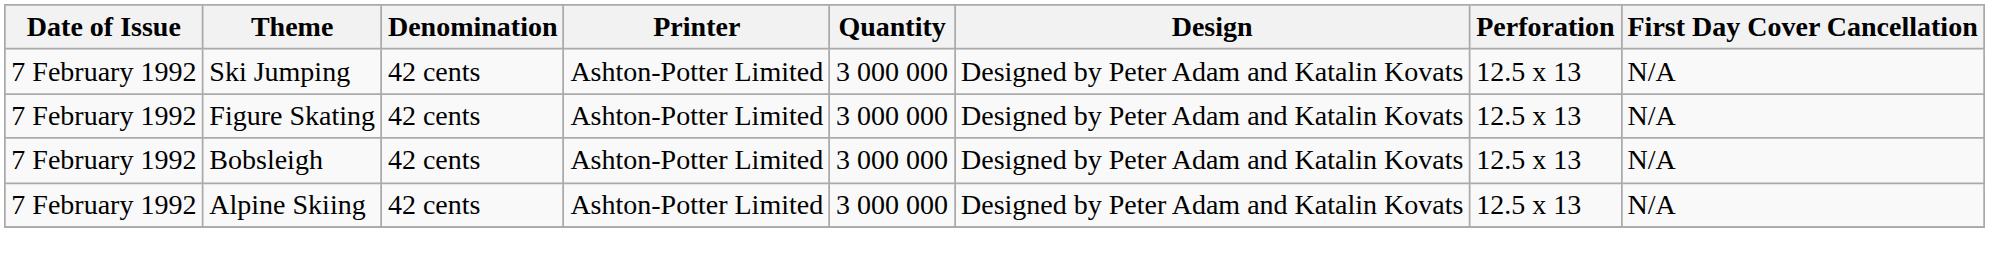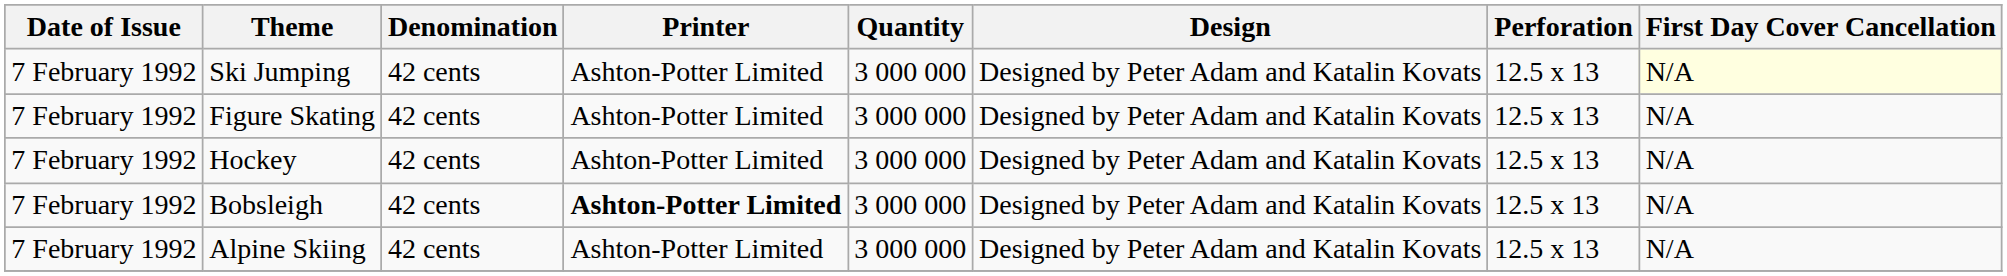Ski Jumping | First Day Cover Cancellation: no background -> lightyellow background
+ row: 7 February 1992 | Hockey | 42 cents | Ashton-Potter Limited | 3 000 000 | Designed by Peter Adam and Katalin Kovats | 12.5 x 13 | N/A
Bobsleigh | Printer: normal -> bold
